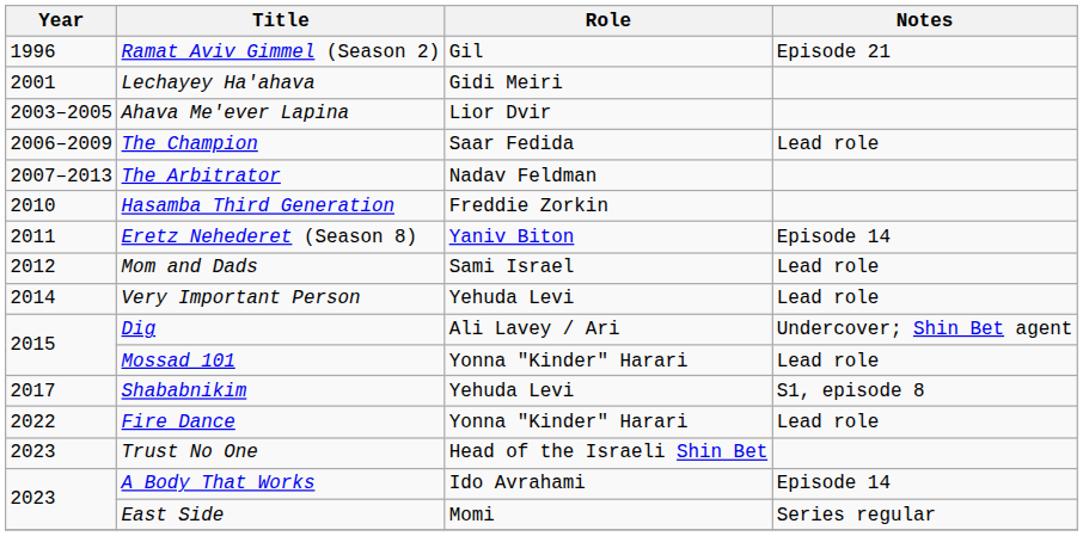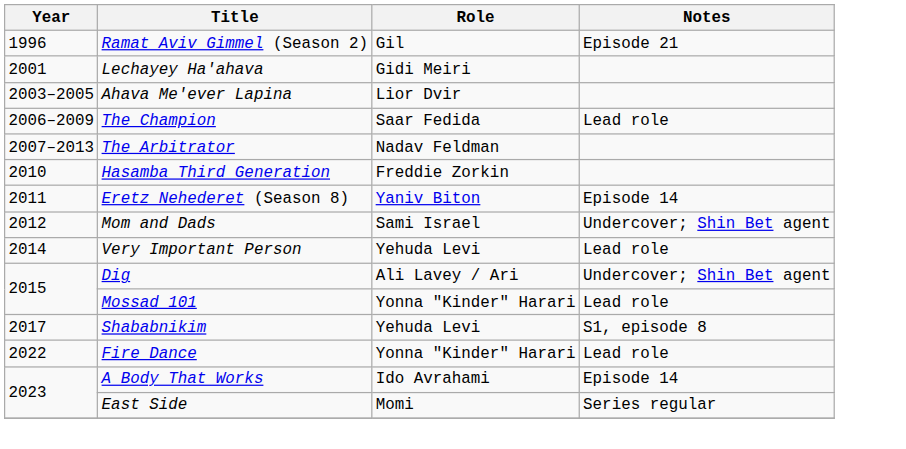Mom and Dads | Notes: Lead role -> Undercover; Shin Bet agent
- row: 2023 | Trust No One | Head of the Israeli Shin Bet
